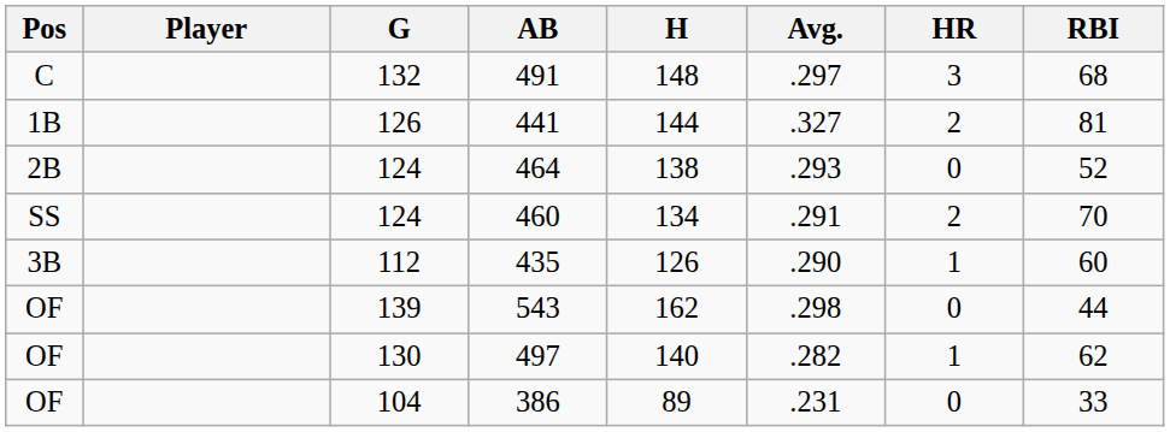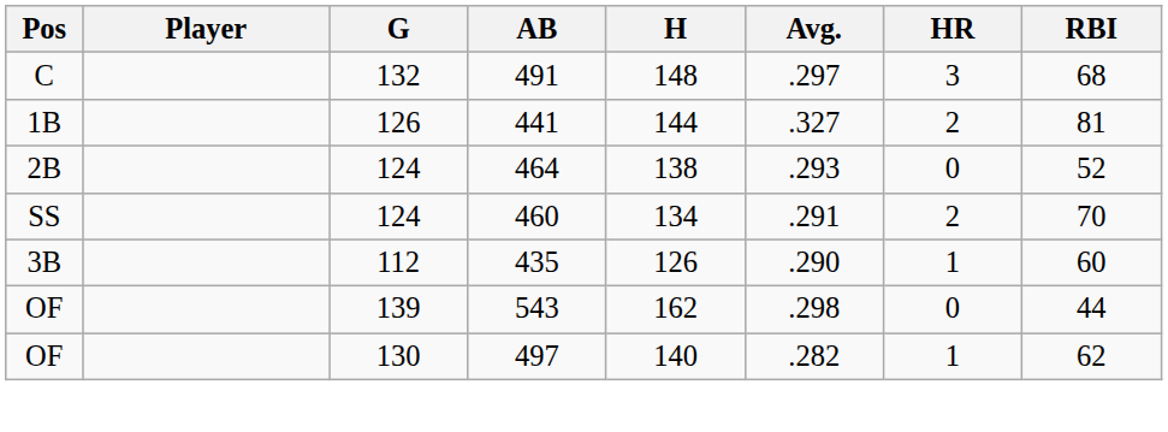- row: OF | 104 | 386 | 89 | .231 | 0 | 33
